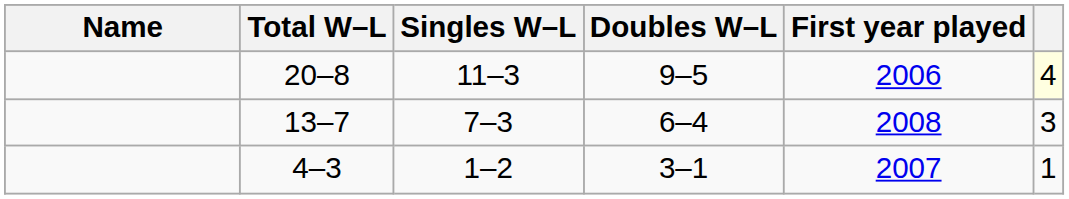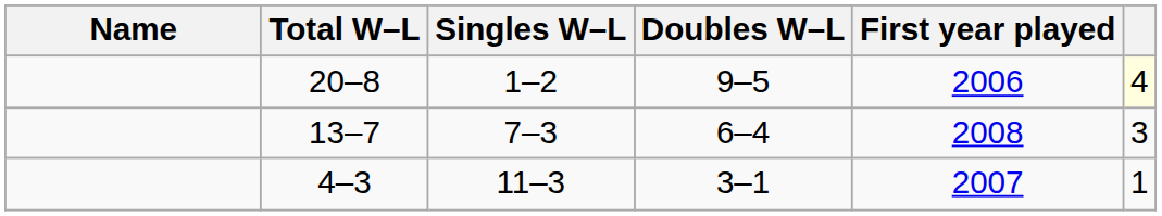20–8 | Singles W–L: 11–3 -> 1–2
4–3 | Singles W–L: 1–2 -> 11–3
